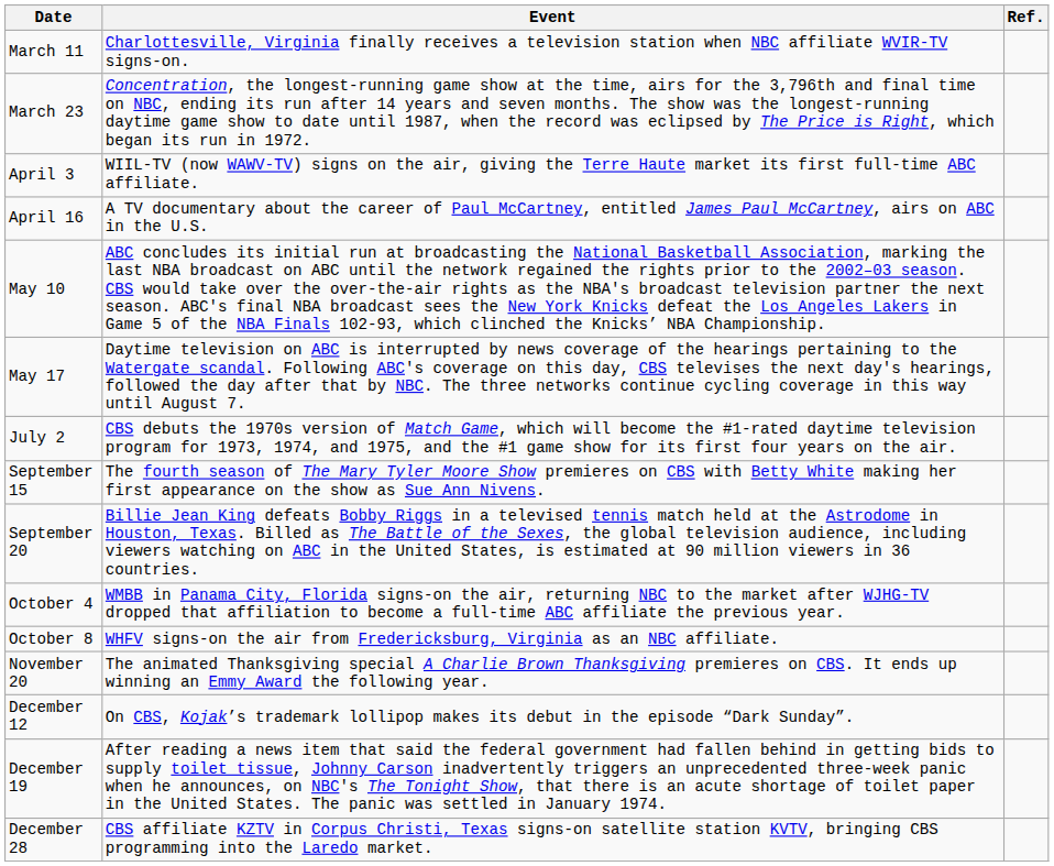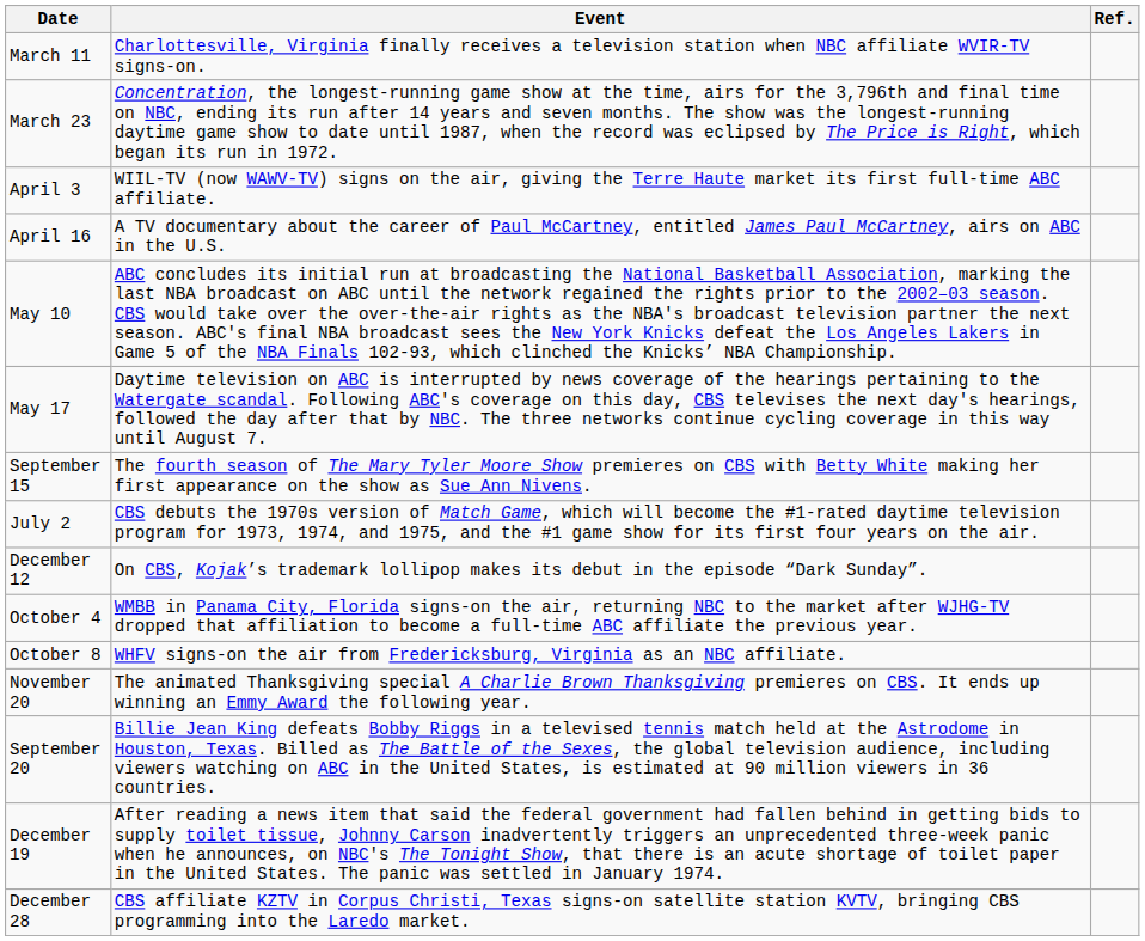rows swapped: July 2 <-> September 15
rows swapped: September 20 <-> December 12
